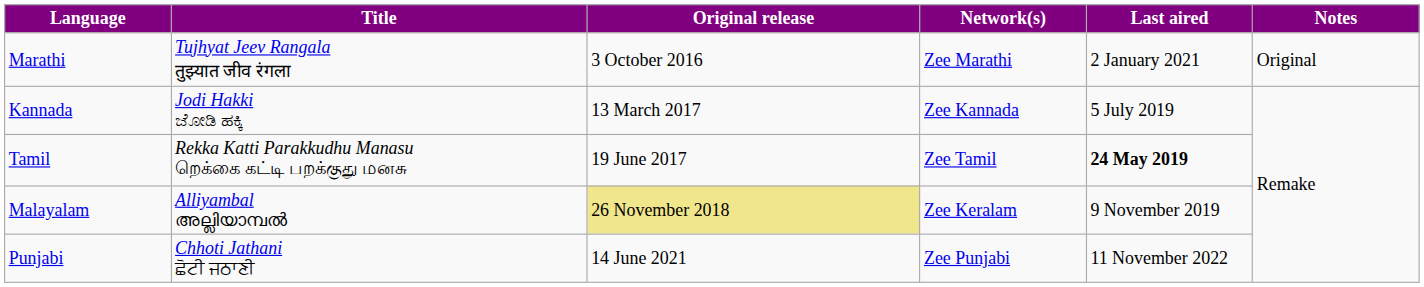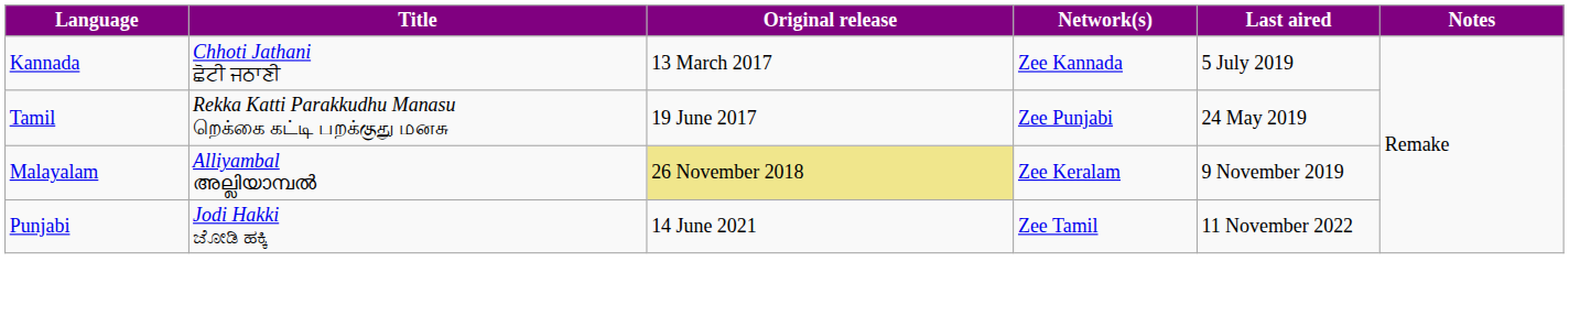- row: Marathi | Tujhyat Jeev Rangala तुझ्यात जीव रंगला | 3 October 2016 | Zee Marathi | 2 January 2021 | Original
Kannada | Title: Jodi Hakki ಜೋಡಿ ಹಕ್ಕಿ -> Chhoti Jathani ਛੋਟੀ ਜਠਾਣੀ
Tamil | Network(s): Zee Tamil -> Zee Punjabi
Tamil | Last aired: bold -> normal
Punjabi | Title: Chhoti Jathani ਛੋਟੀ ਜਠਾਣੀ -> Jodi Hakki ಜೋಡಿ ಹಕ್ಕಿ
Punjabi | Network(s): Zee Punjabi -> Zee Tamil
